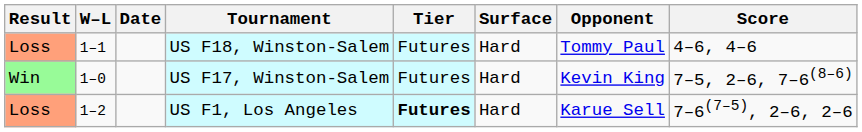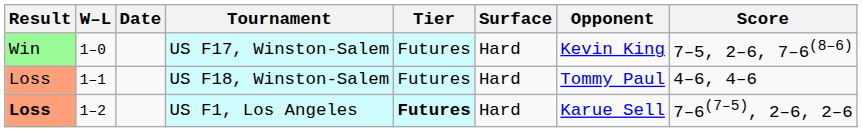rows swapped: US F17, Winston-Salem <-> US F18, Winston-Salem
US F1, Los Angeles | Result: normal -> bold
